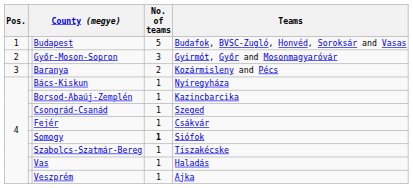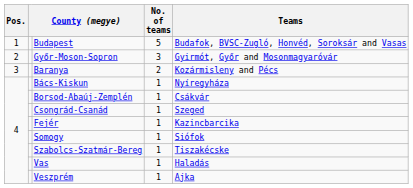Borsod-Abaúj-Zemplén | Teams: Kazincbarcika -> Csákvár
Fejér | Teams: Csákvár -> Kazincbarcika
Somogy | No. of teams: bold -> normal
